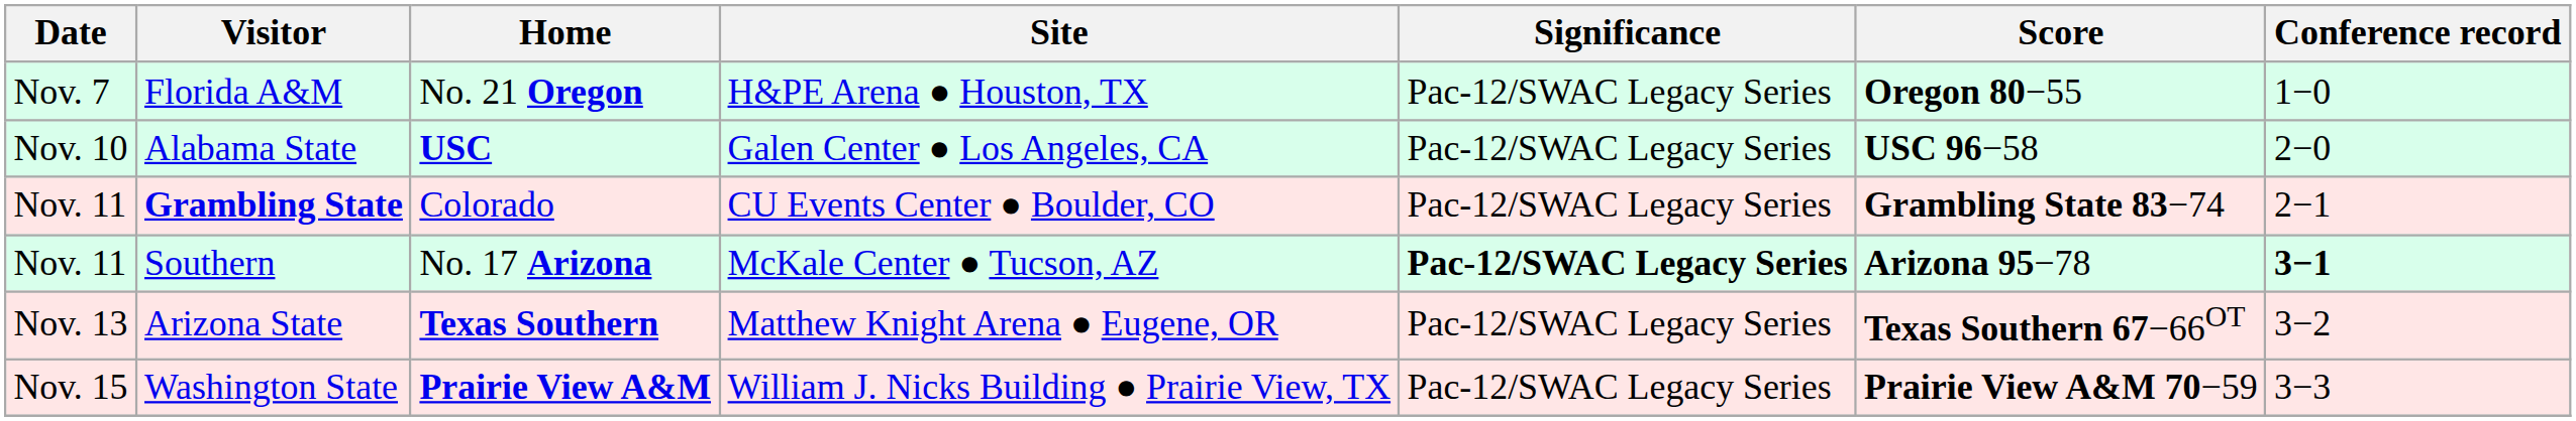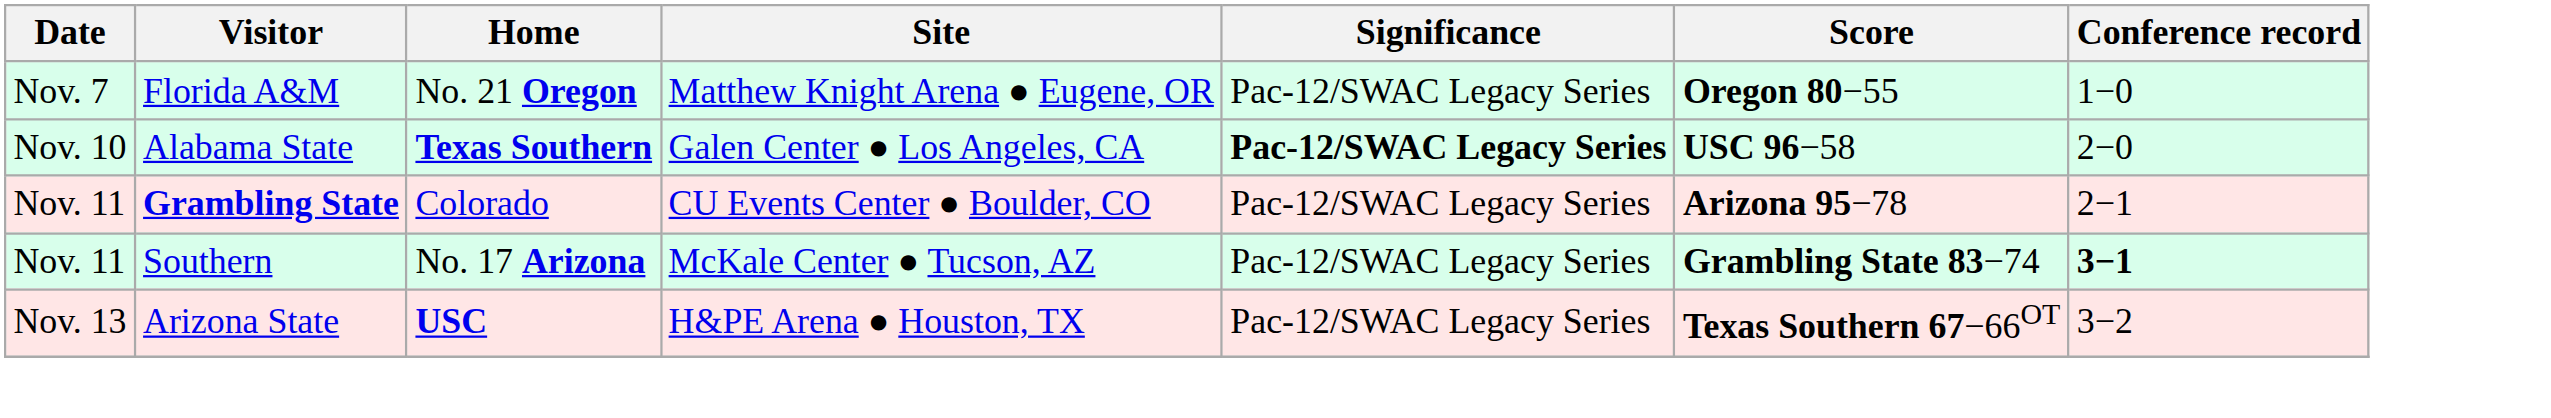Florida A&M | Site: H&PE Arena ● Houston, TX -> Matthew Knight Arena ● Eugene, OR
Alabama State | Home: USC -> Texas Southern
Alabama State | Significance: normal -> bold
Grambling State | Score: Grambling State 83−74 -> Arizona 95−78
Southern | Significance: bold -> normal
Southern | Score: Arizona 95−78 -> Grambling State 83−74
Arizona State | Home: Texas Southern -> USC
Arizona State | Site: Matthew Knight Arena ● Eugene, OR -> H&PE Arena ● Houston, TX
- row: Nov. 15 | Washington State | Prairie View A&M | William J. Nicks Building ● Prairie View, TX | Pac-12/SWAC Legacy Series | Prairie View A&M 70−59 | 3−3
